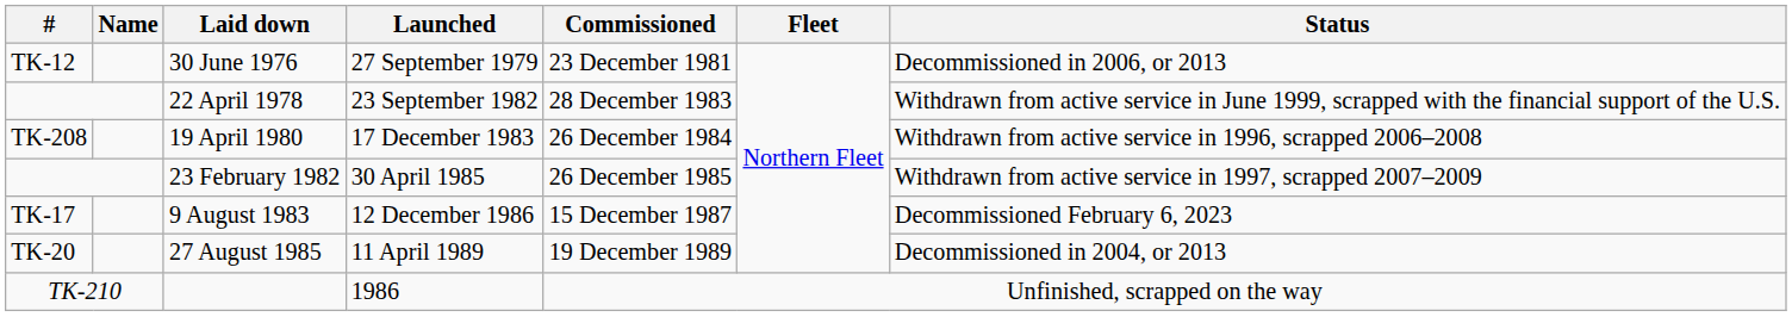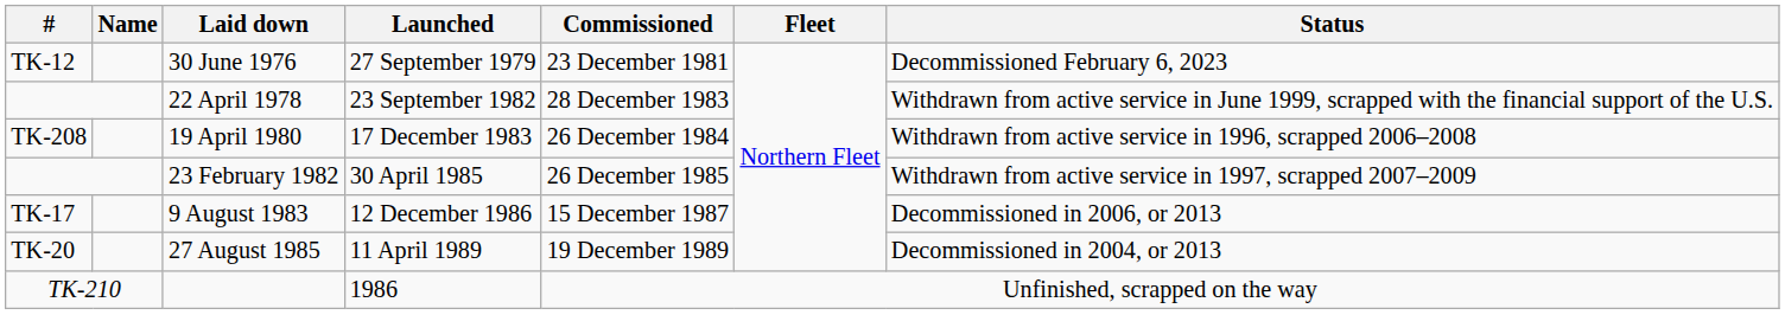30 June 1976 | Status: Decommissioned in 2006, or 2013 -> Decommissioned February 6, 2023
9 August 1983 | Status: Decommissioned February 6, 2023 -> Decommissioned in 2006, or 2013
